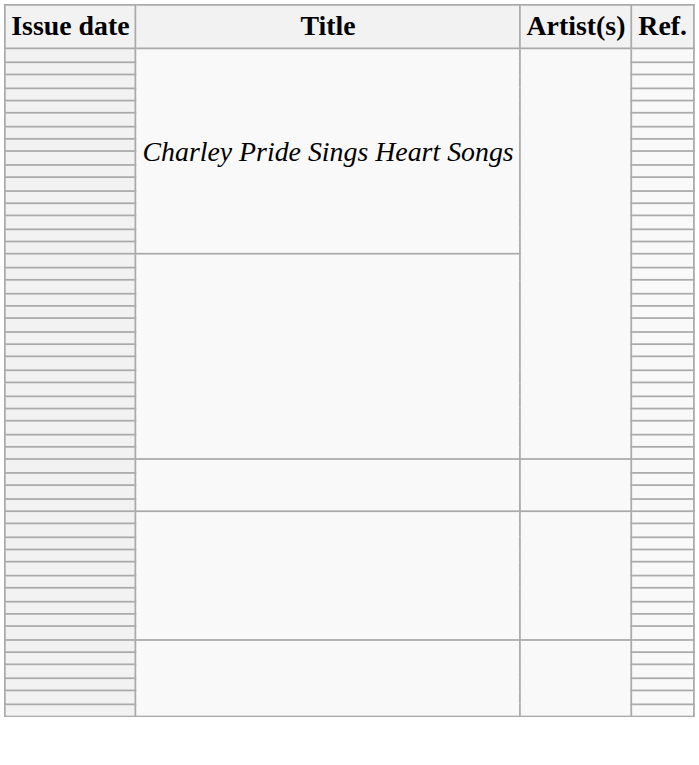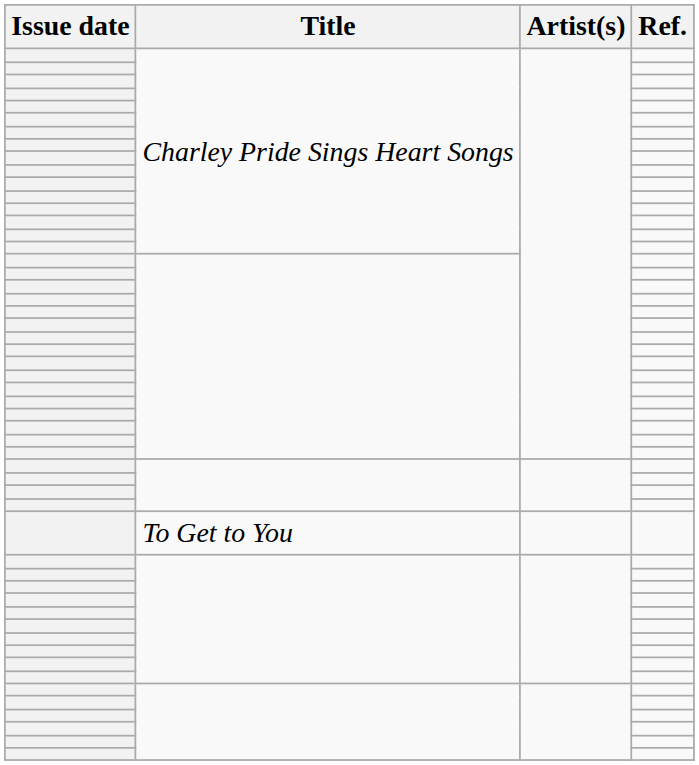+ row: To Get to You
